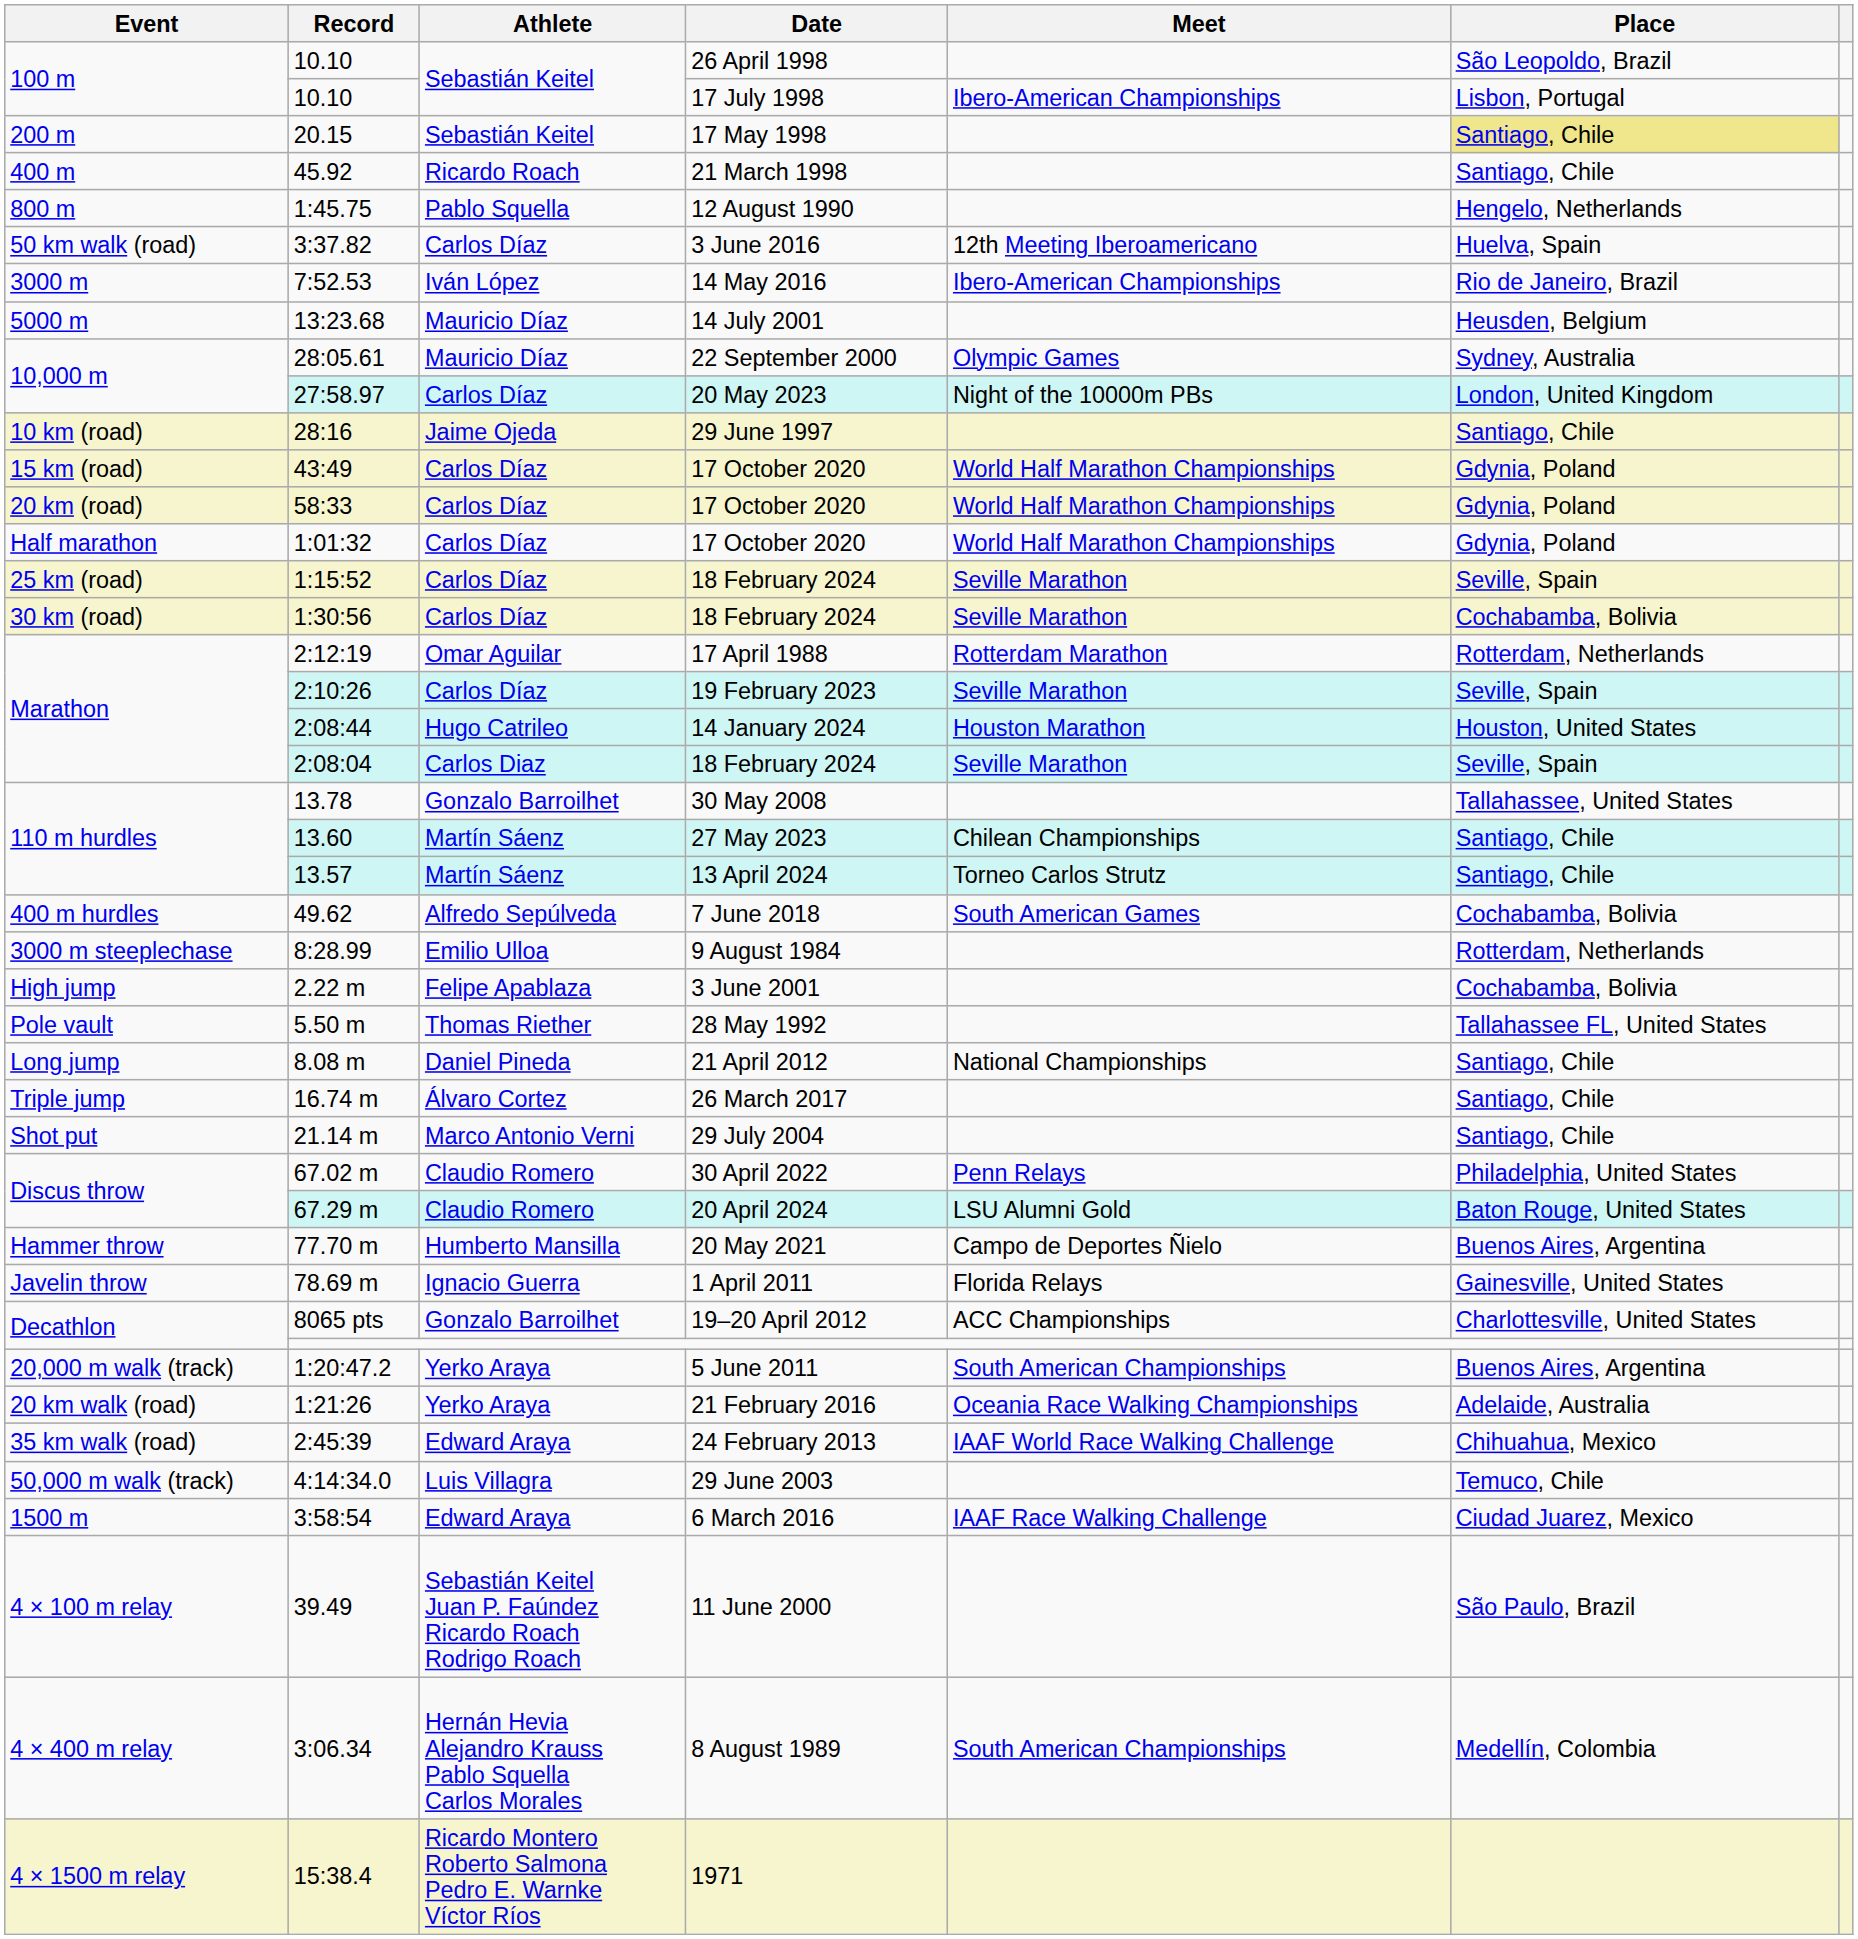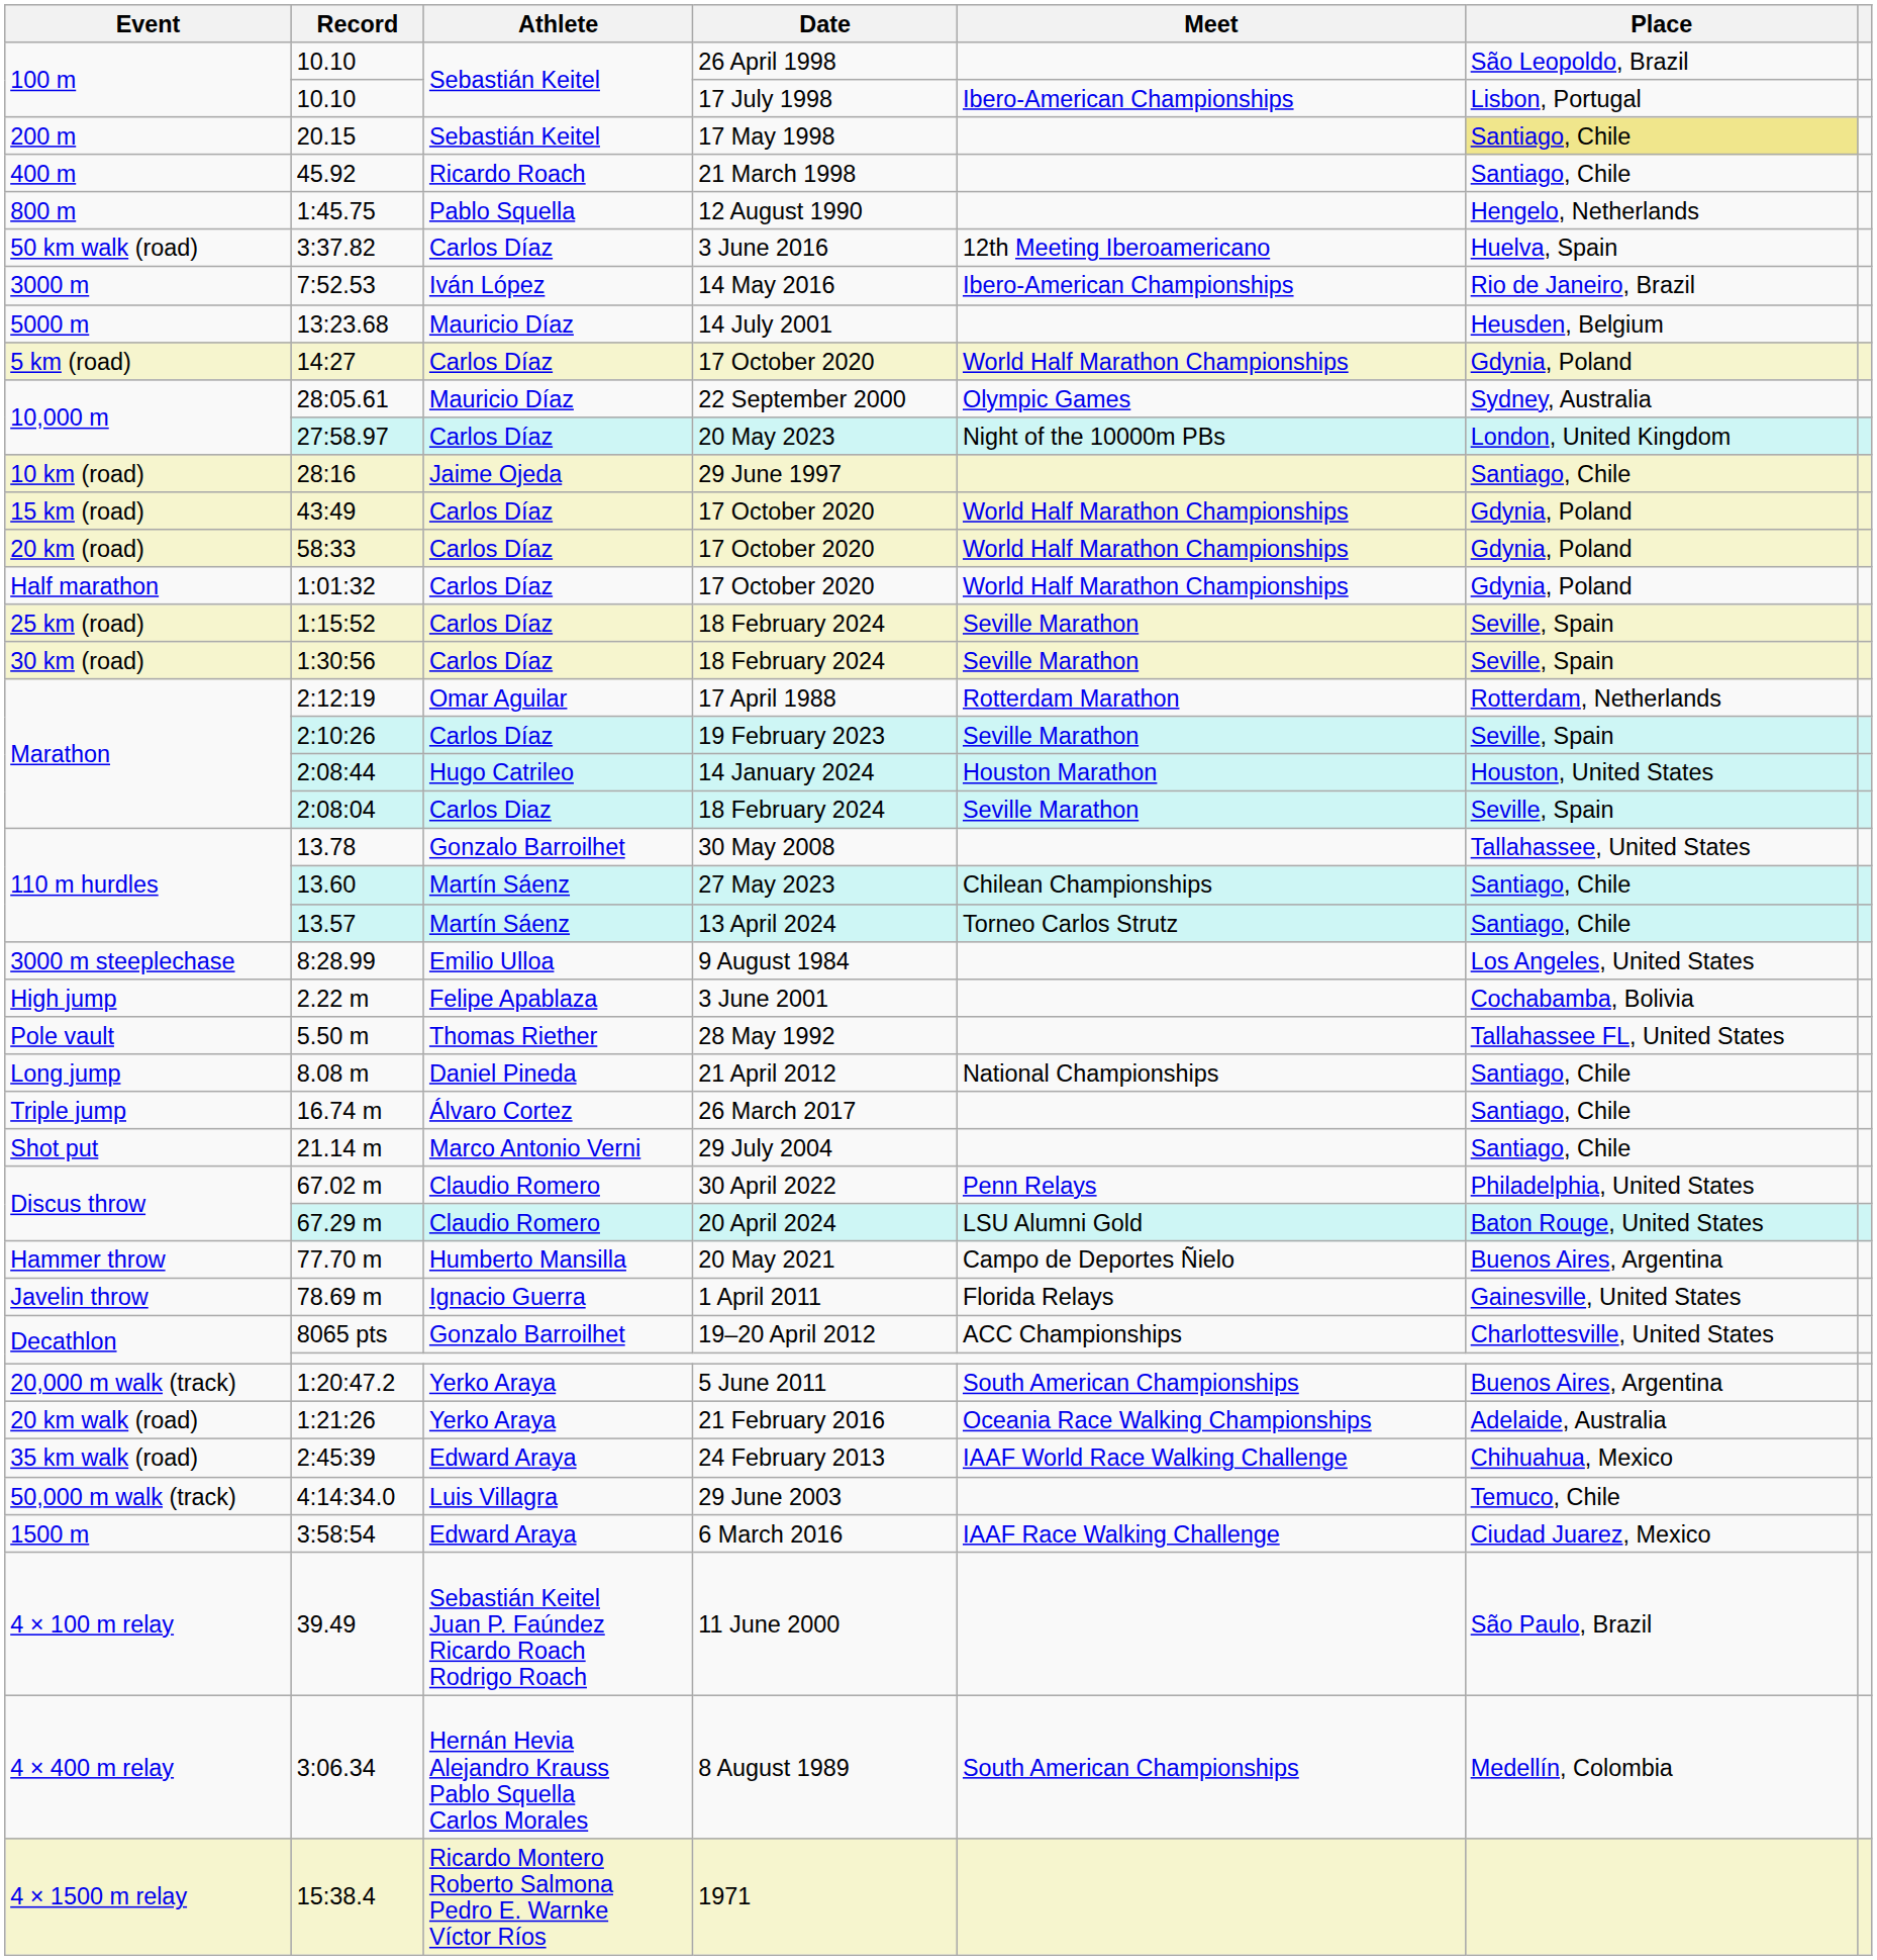+ row: 5 km (road) | 14:27 | Carlos Díaz | 17 October 2020 | World Half Marathon Championships | Gdynia, Poland
1:30:56 | Place: Cochabamba, Bolivia -> Seville, Spain
- row: 400 m hurdles | 49.62 | Alfredo Sepúlveda | 7 June 2018 | South American Games | Cochabamba, Bolivia
8:28.99 | Place: Rotterdam, Netherlands -> Los Angeles, United States
